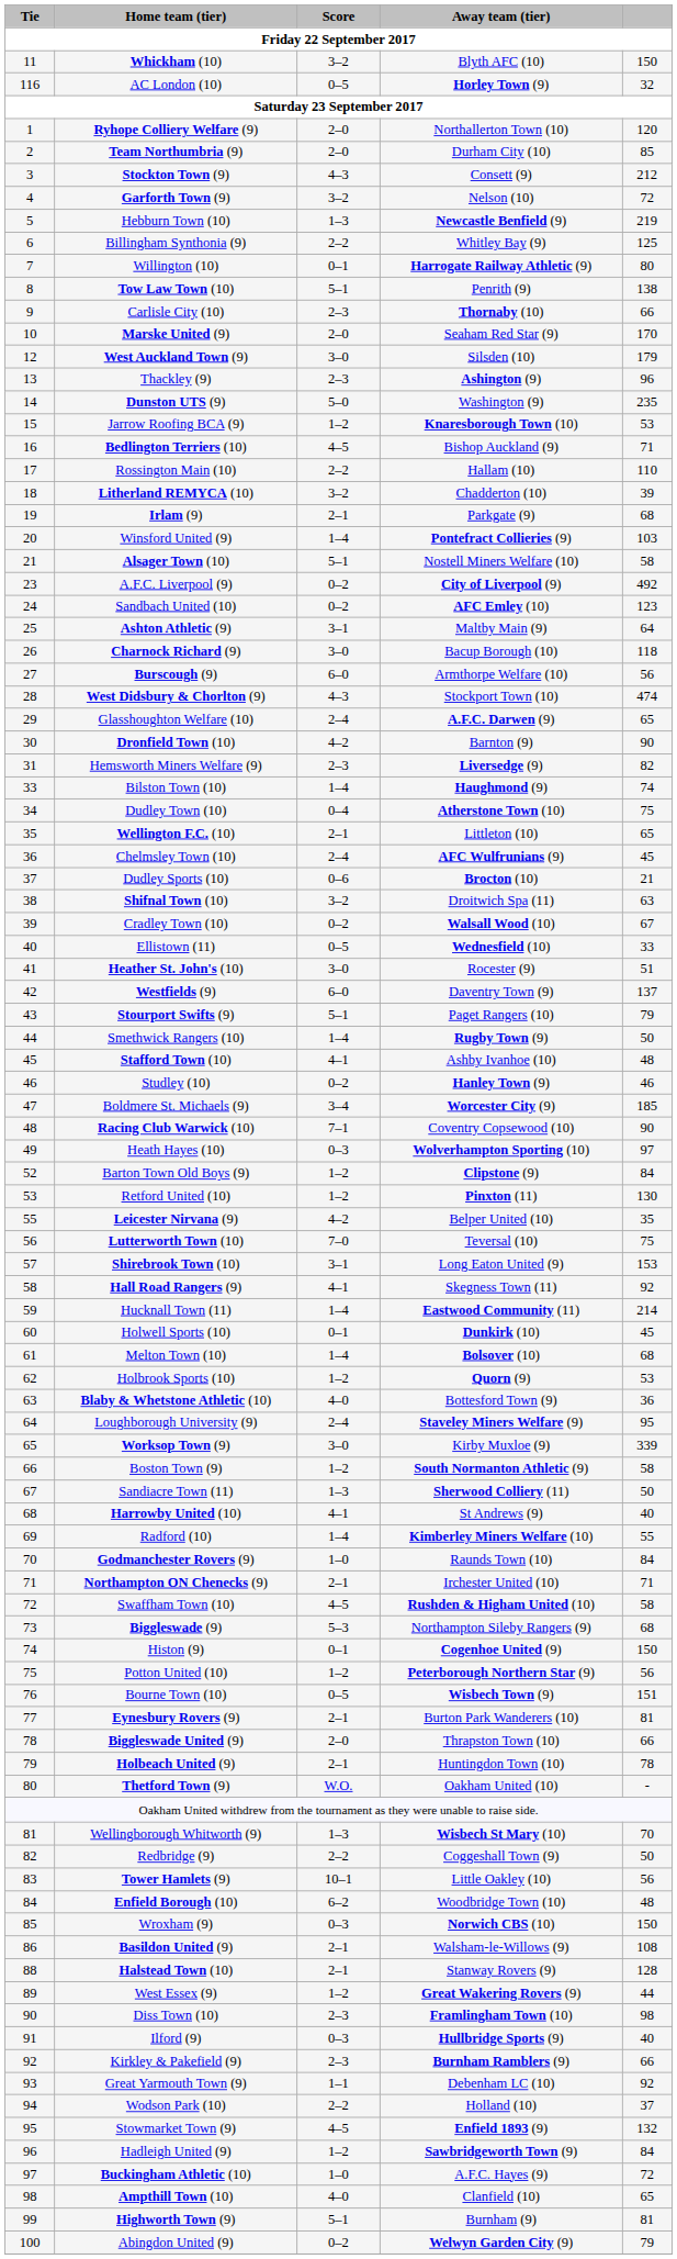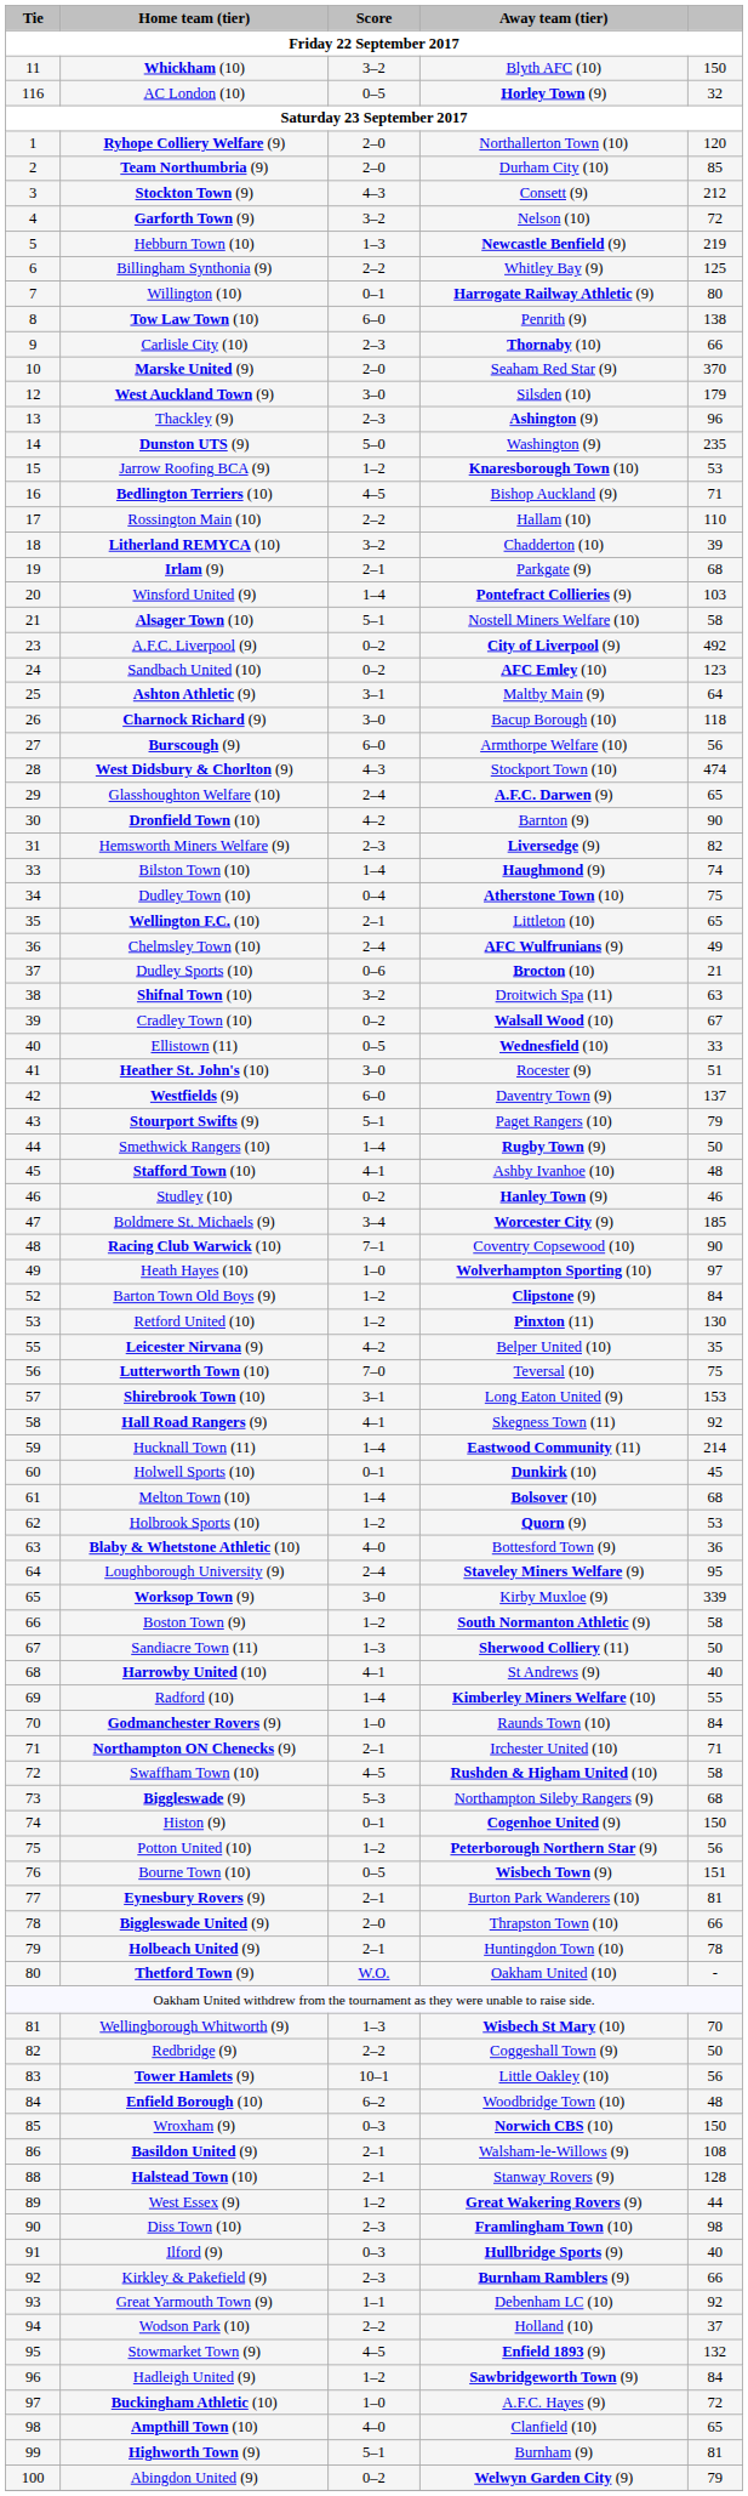Tow Law Town (10) | Score: 5–1 -> 6–0
Marske United (9) | column 5: 170 -> 370
Chelmsley Town (10) | column 5: 45 -> 49
Heath Hayes (10) | Score: 0–3 -> 1–0
